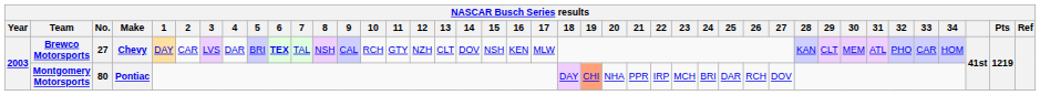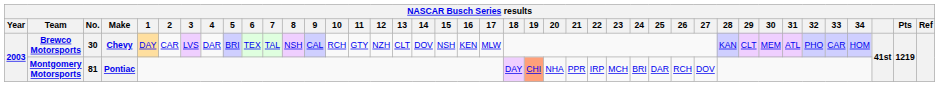Brewco Motorsports | No.: 27 -> 30
Brewco Motorsports | 6: bold -> normal
Montgomery Motorsports | No.: 80 -> 81
